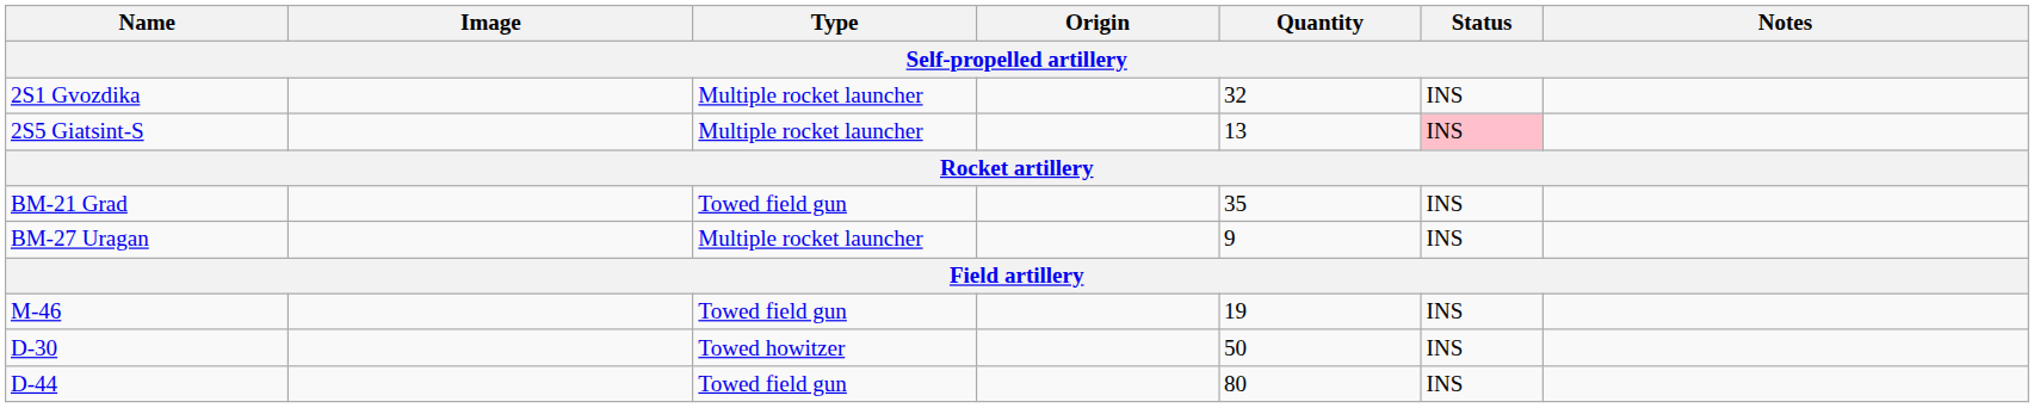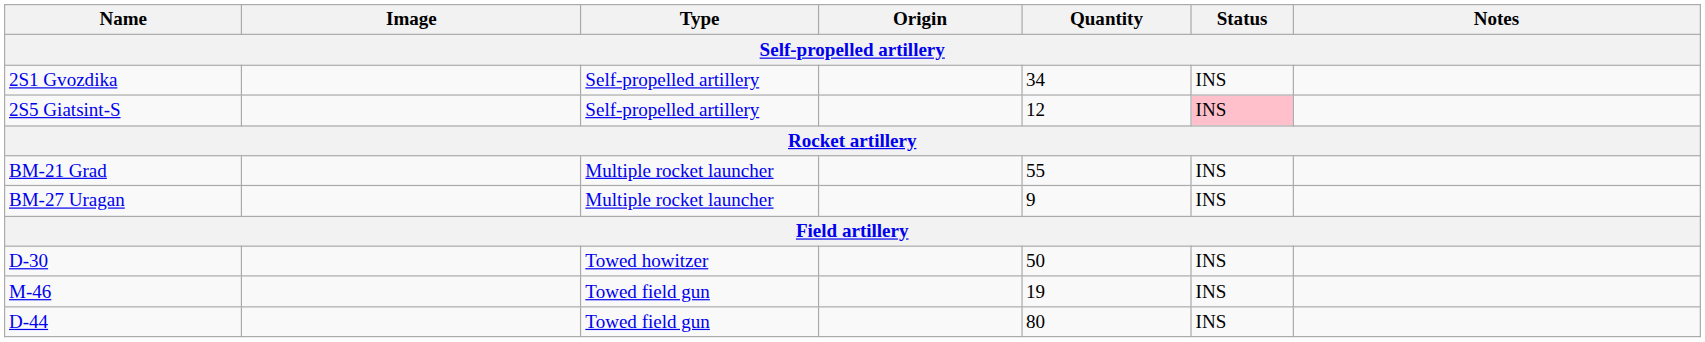2S1 Gvozdika | Type: Multiple rocket launcher -> Self-propelled artillery
2S1 Gvozdika | Quantity: 32 -> 34
2S5 Giatsint-S | Type: Multiple rocket launcher -> Self-propelled artillery
2S5 Giatsint-S | Quantity: 13 -> 12
BM-21 Grad | Type: Towed field gun -> Multiple rocket launcher
BM-21 Grad | Quantity: 35 -> 55
rows swapped: M-46 <-> D-30
